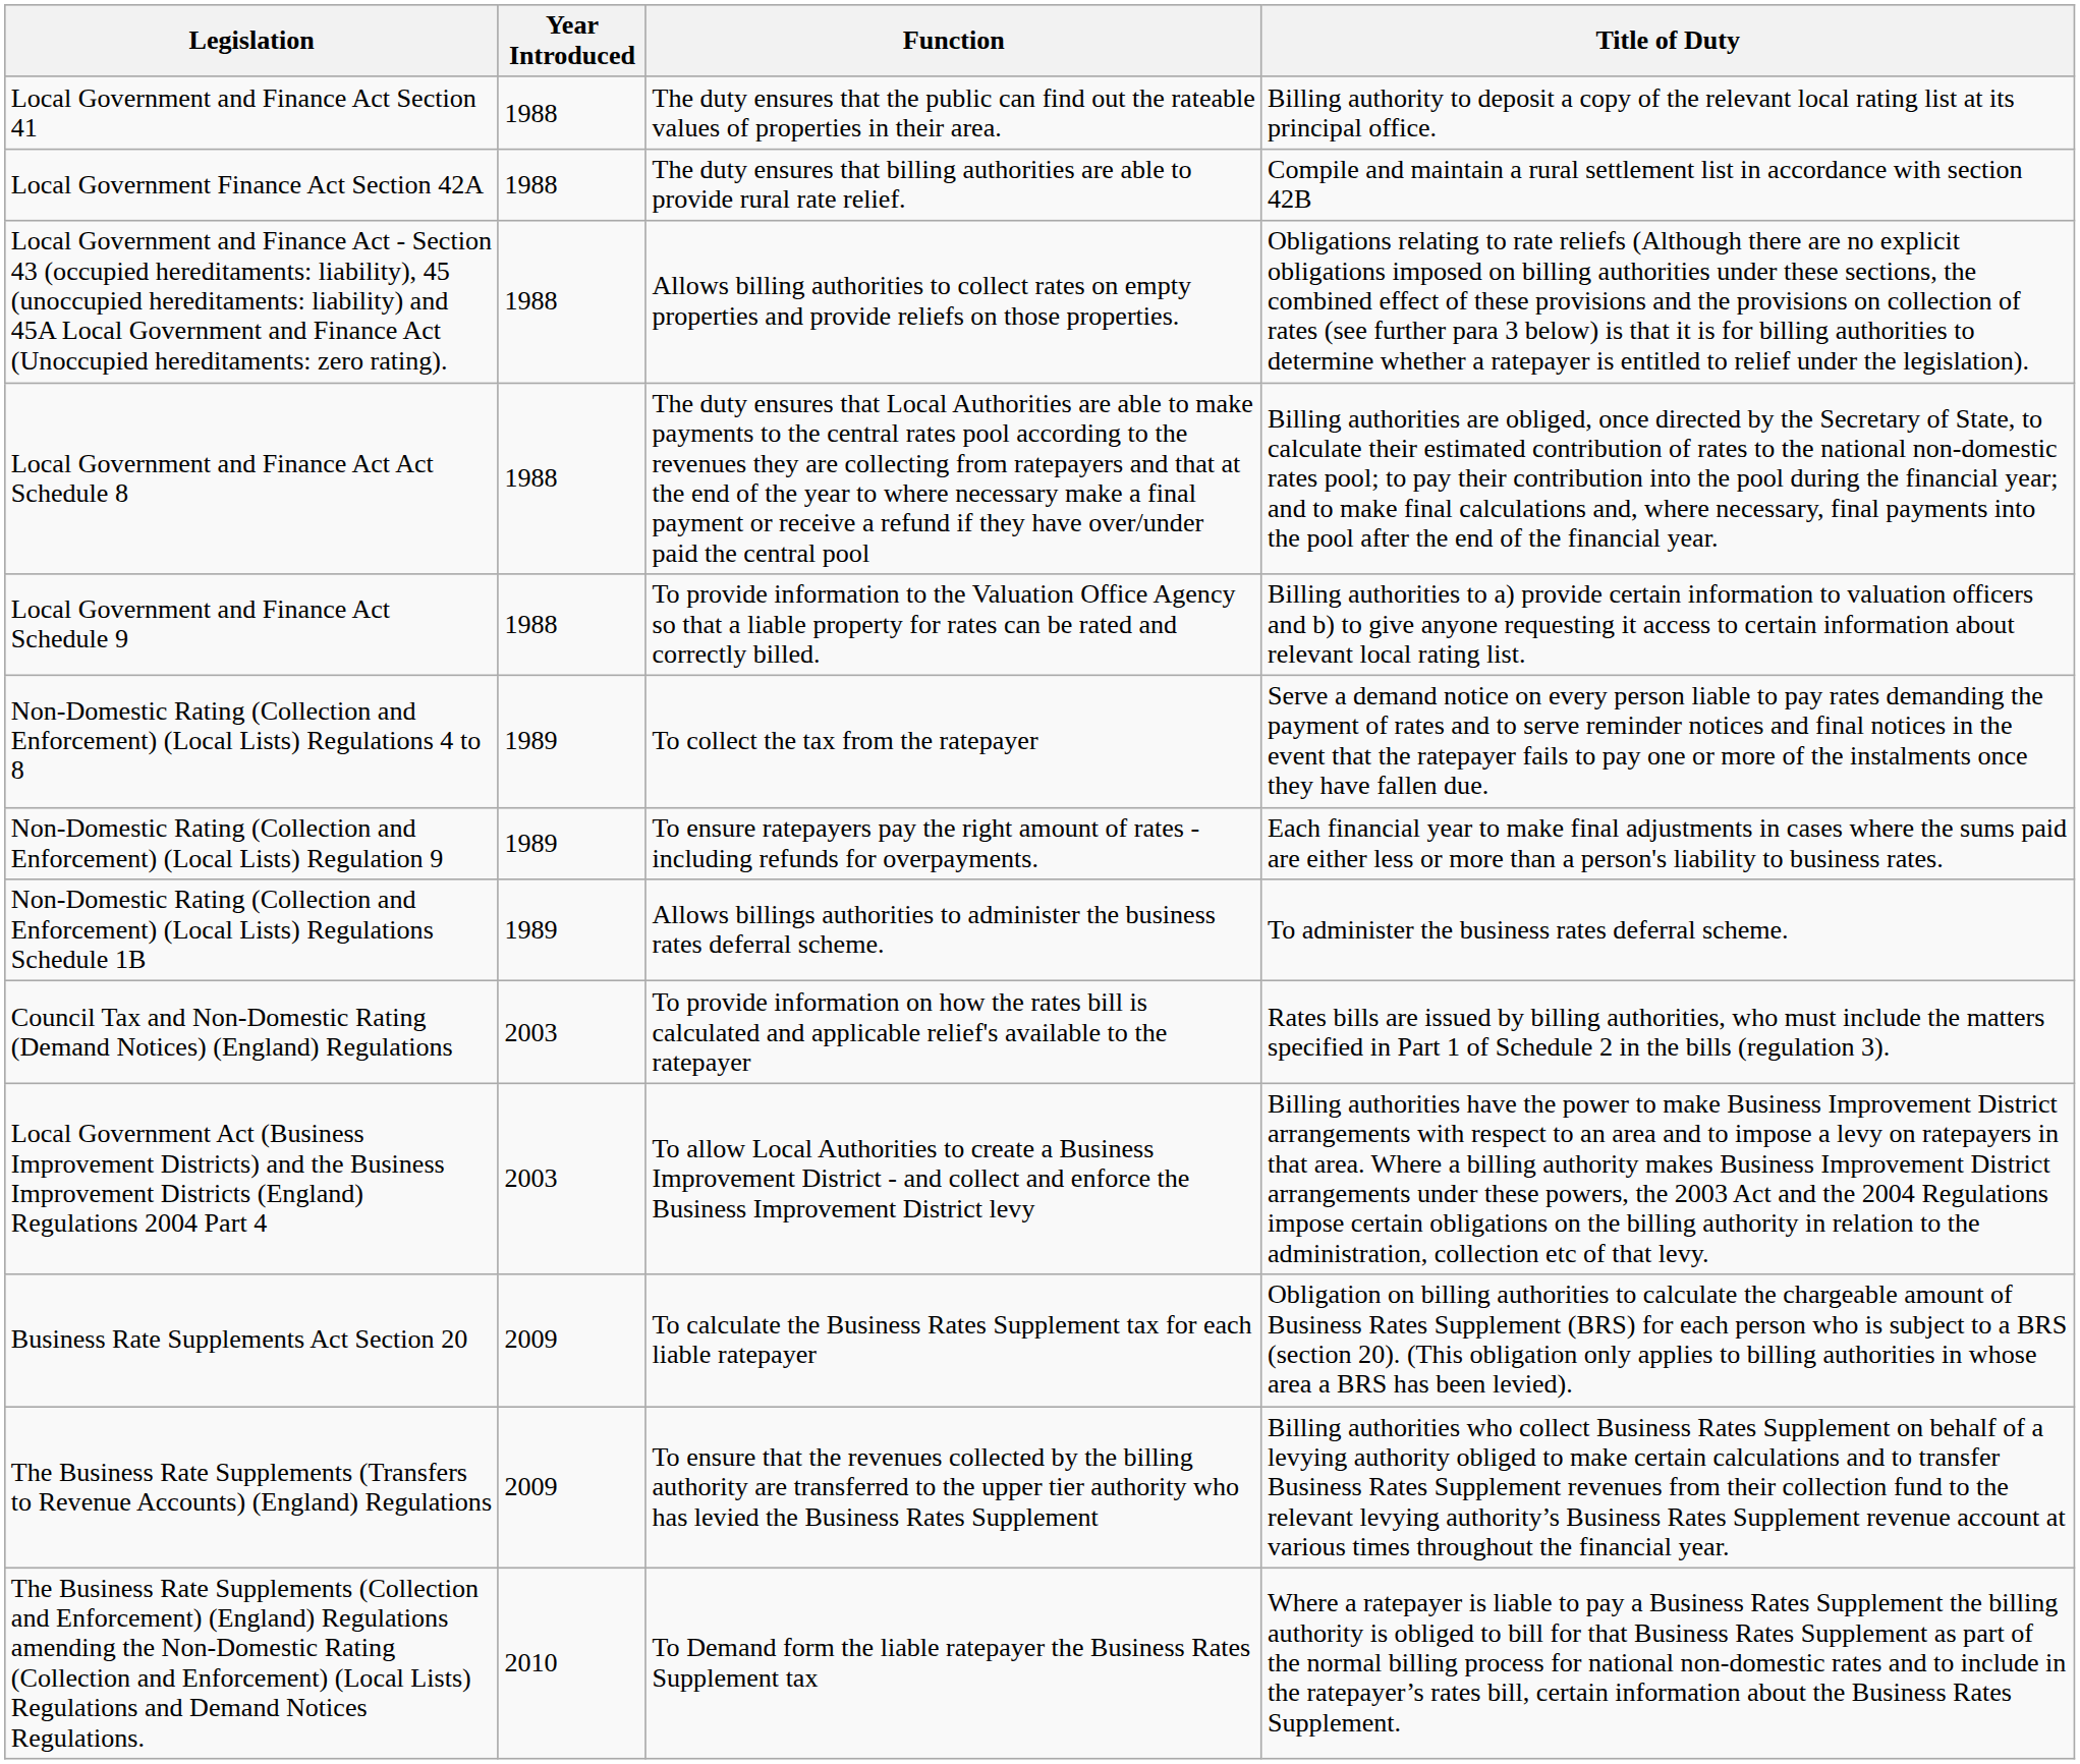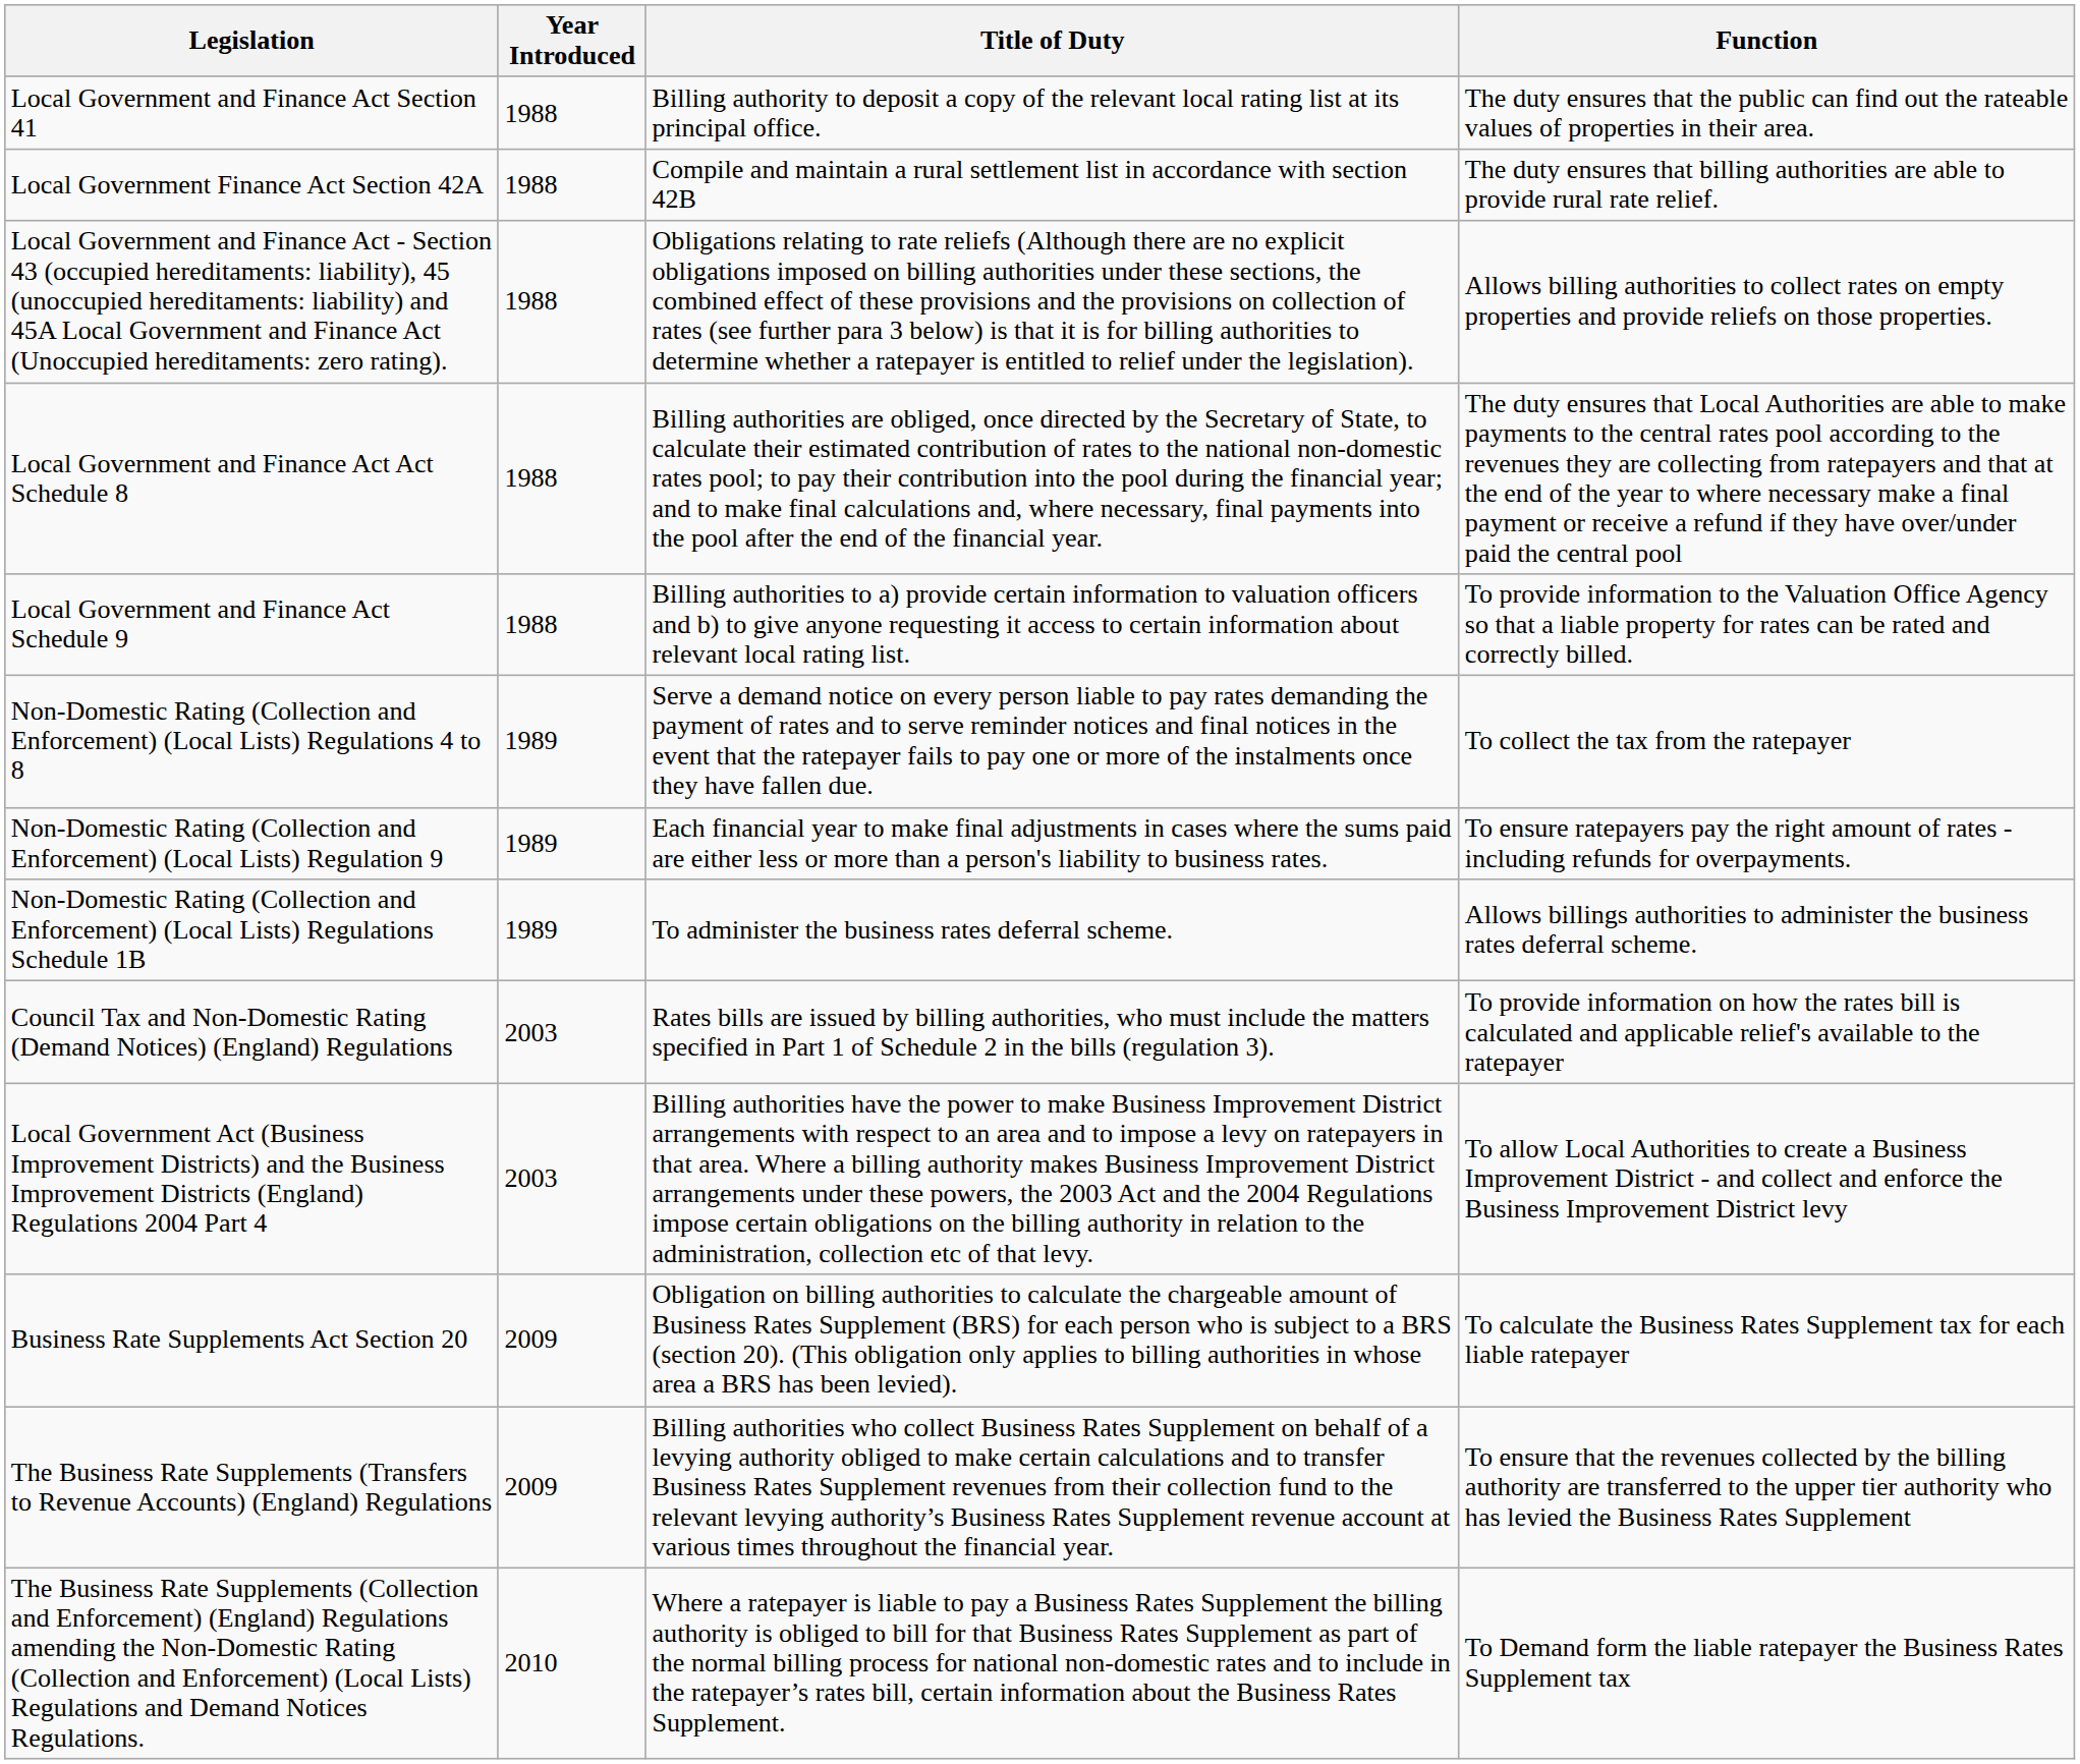columns swapped: Title of Duty <-> Function
